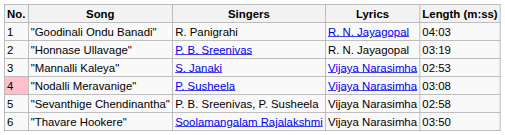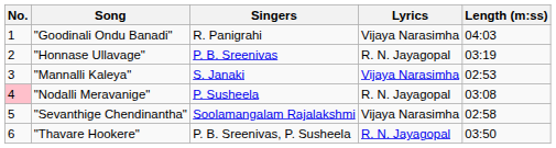"Goodinali Ondu Banadi" | Lyrics: R. N. Jayagopal -> Vijaya Narasimha
"Nodalli Meravanige" | Lyrics: Vijaya Narasimha -> R. N. Jayagopal
"Sevanthige Chendinantha" | Singers: P. B. Sreenivas, P. Susheela -> Soolamangalam Rajalakshmi
"Thavare Hookere" | Singers: Soolamangalam Rajalakshmi -> P. B. Sreenivas, P. Susheela
"Thavare Hookere" | Lyrics: Vijaya Narasimha -> R. N. Jayagopal
